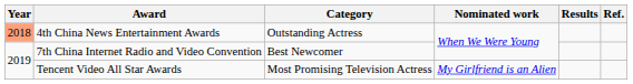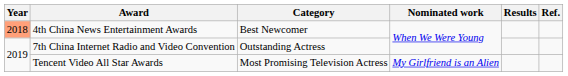4th China News Entertainment Awards | Category: Outstanding Actress -> Best Newcomer
7th China Internet Radio and Video Convention | Category: Best Newcomer -> Outstanding Actress
